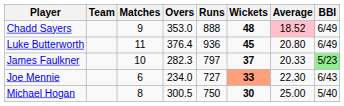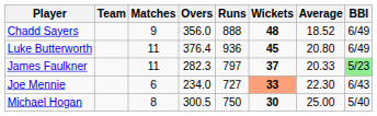Chadd Sayers | Overs: 353.0 -> 356.0
Chadd Sayers | Average: pink background -> no background
James Faulkner | Matches: 10 -> 11
